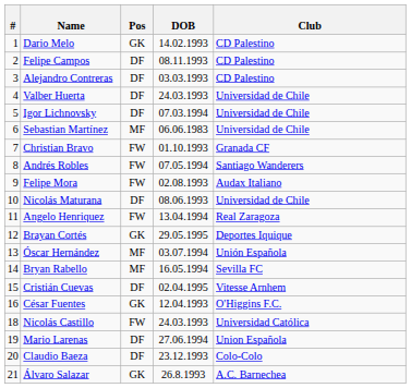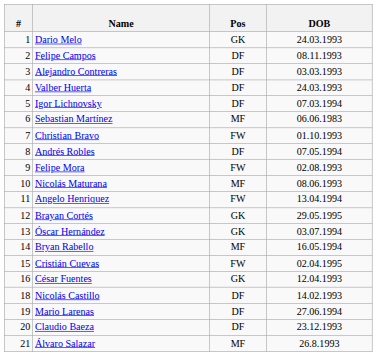- column: Club | CD Palestino | CD Palestino | CD Palestino | Universidad de Chile | Universidad de Chile | Universidad de Chile | Granada CF | Santiago Wanderers | Audax Italiano | Universidad de Chile | Real Zaragoza | Deportes Iquique | Unión Española | Sevilla FC | Vitesse Arnhem | O'Higgins F.C. | Universidad Católica | Union Española | Colo-Colo | A.C. Barnechea
Dario Melo | DOB: 14.02.1993 -> 24.03.1993
Andrés Robles | Pos: FW -> DF
Nicolás Maturana | Pos: DF -> MF
Óscar Hernández | Pos: MF -> GK
Cristián Cuevas | Pos: DF -> FW
Nicolás Castillo | Pos: FW -> DF
Nicolás Castillo | DOB: 24.03.1993 -> 14.02.1993
Álvaro Salazar | Pos: GK -> MF
